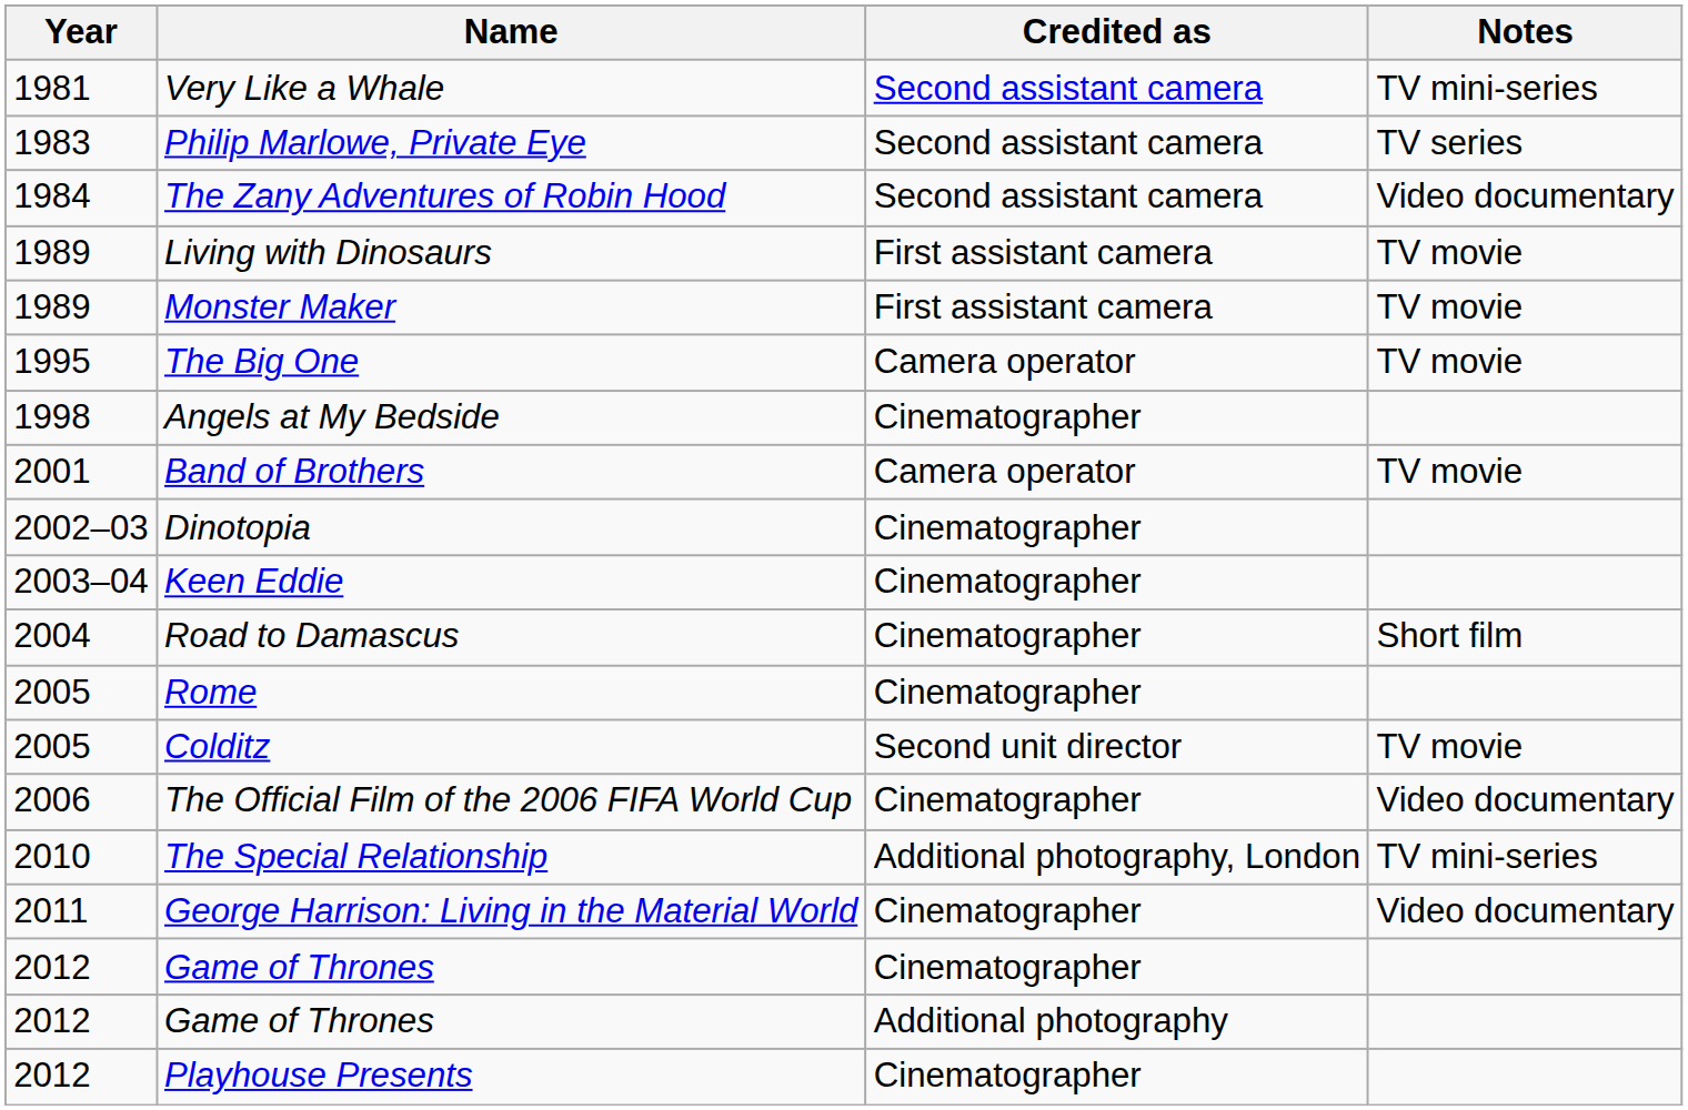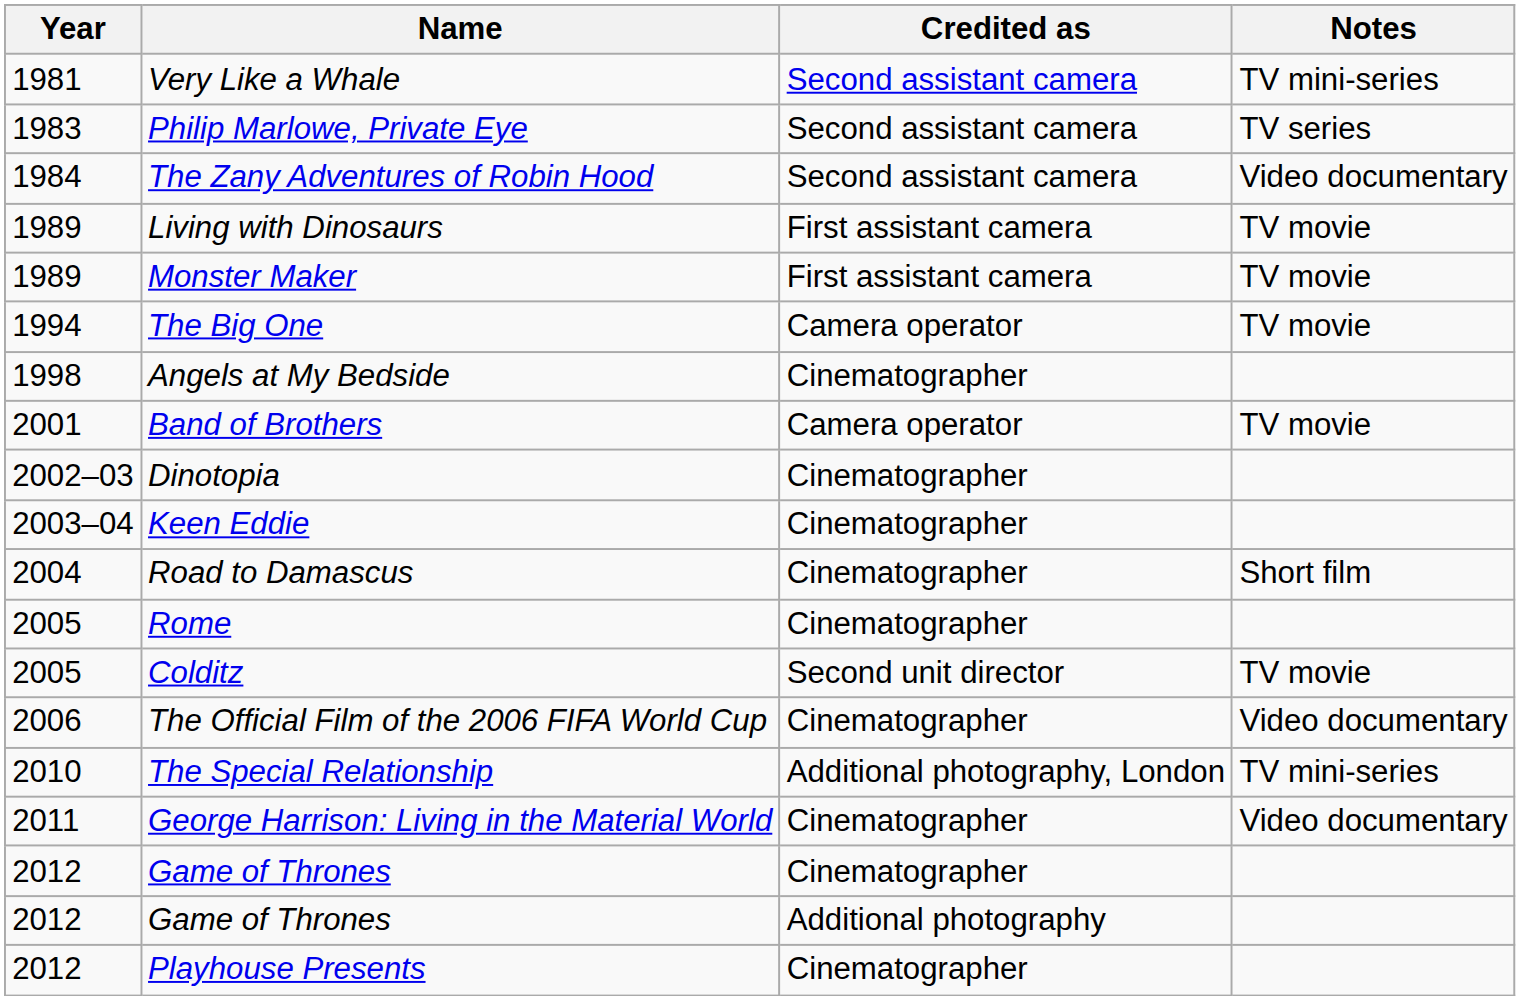The Big One | Year: 1995 -> 1994
